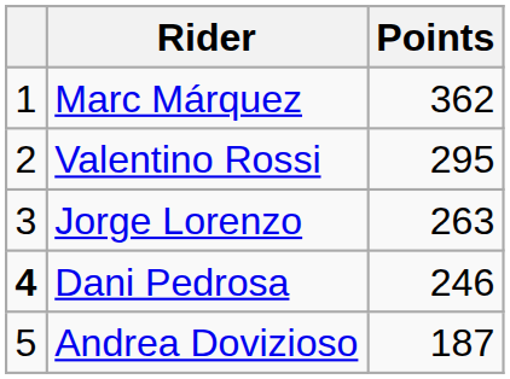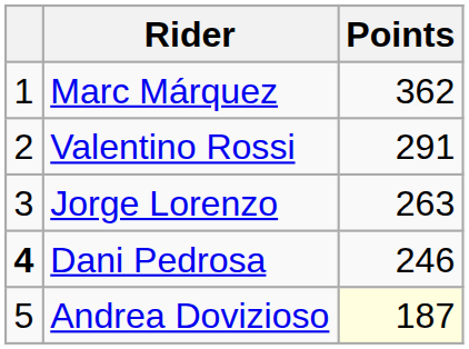Valentino Rossi | Points: 295 -> 291
Andrea Dovizioso | Points: no background -> lightyellow background
